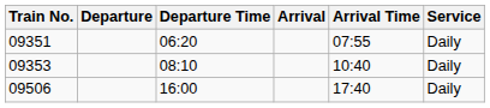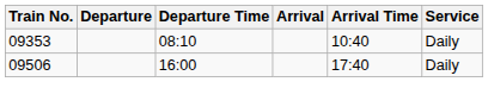- row: 09351 | 06:20 | 07:55 | Daily
